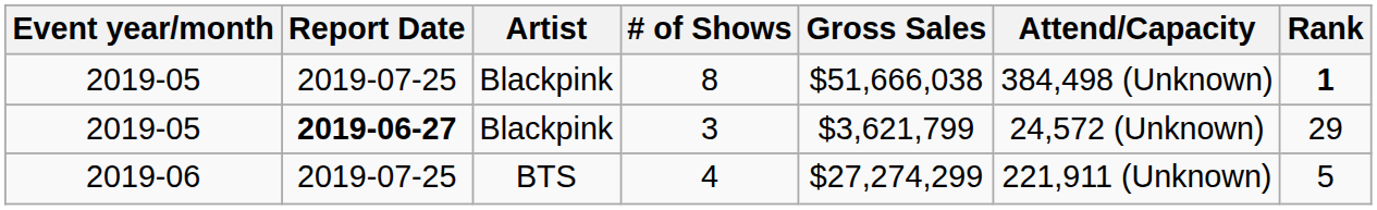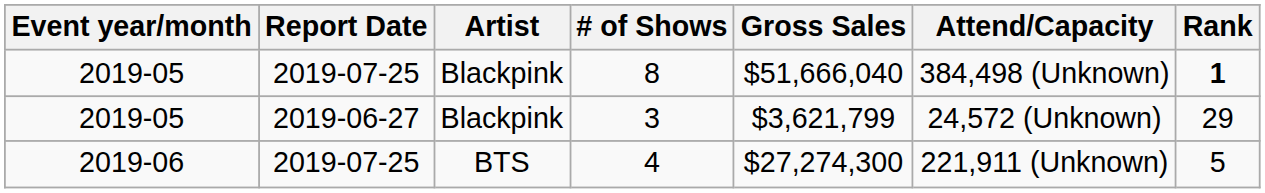8 | Gross Sales: $51,666,038 -> $51,666,040
3 | Report Date: bold -> normal
4 | Gross Sales: $27,274,299 -> $27,274,300
